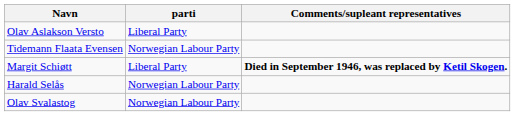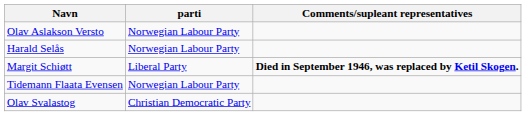Olav Aslakson Versto | parti: Liberal Party -> Norwegian Labour Party
rows swapped: Harald Selås <-> Tidemann Flaata Evensen
Olav Svalastog | parti: Norwegian Labour Party -> Christian Democratic Party
